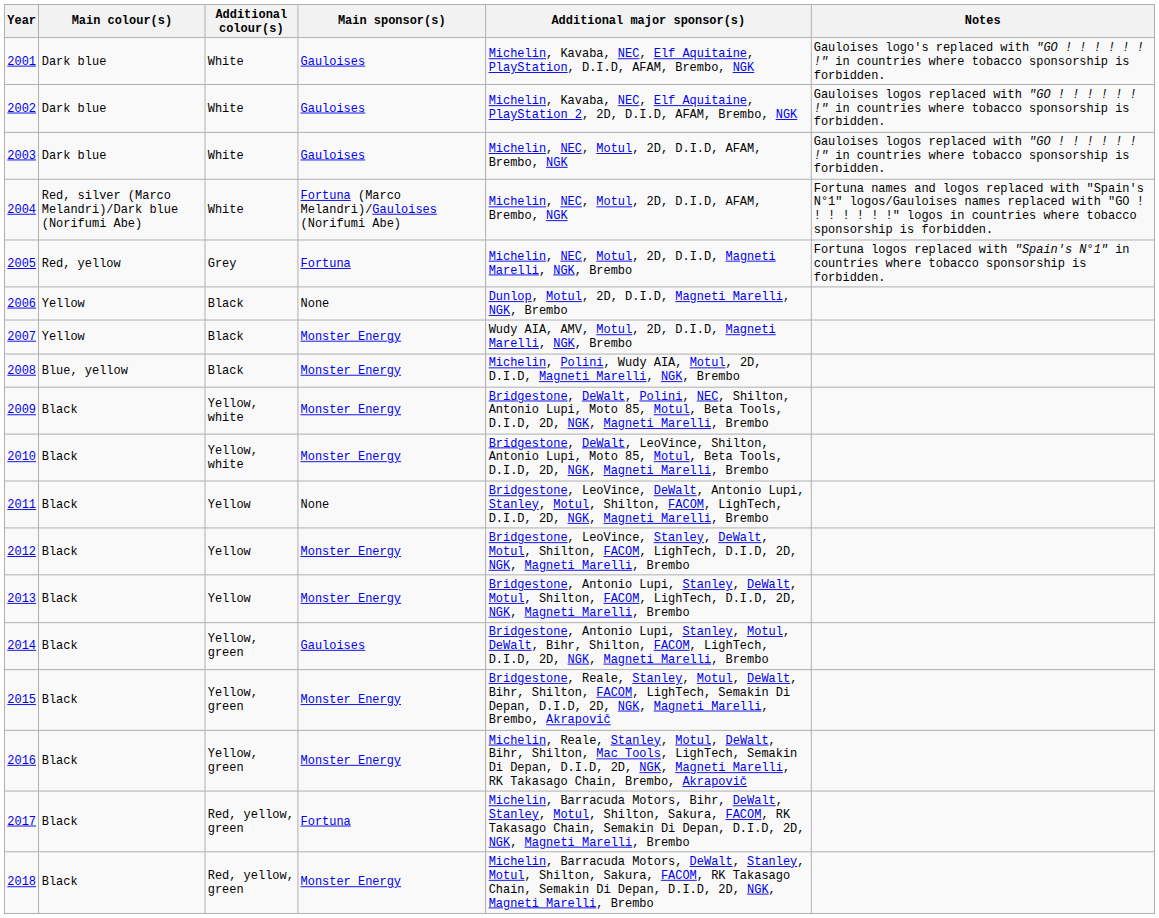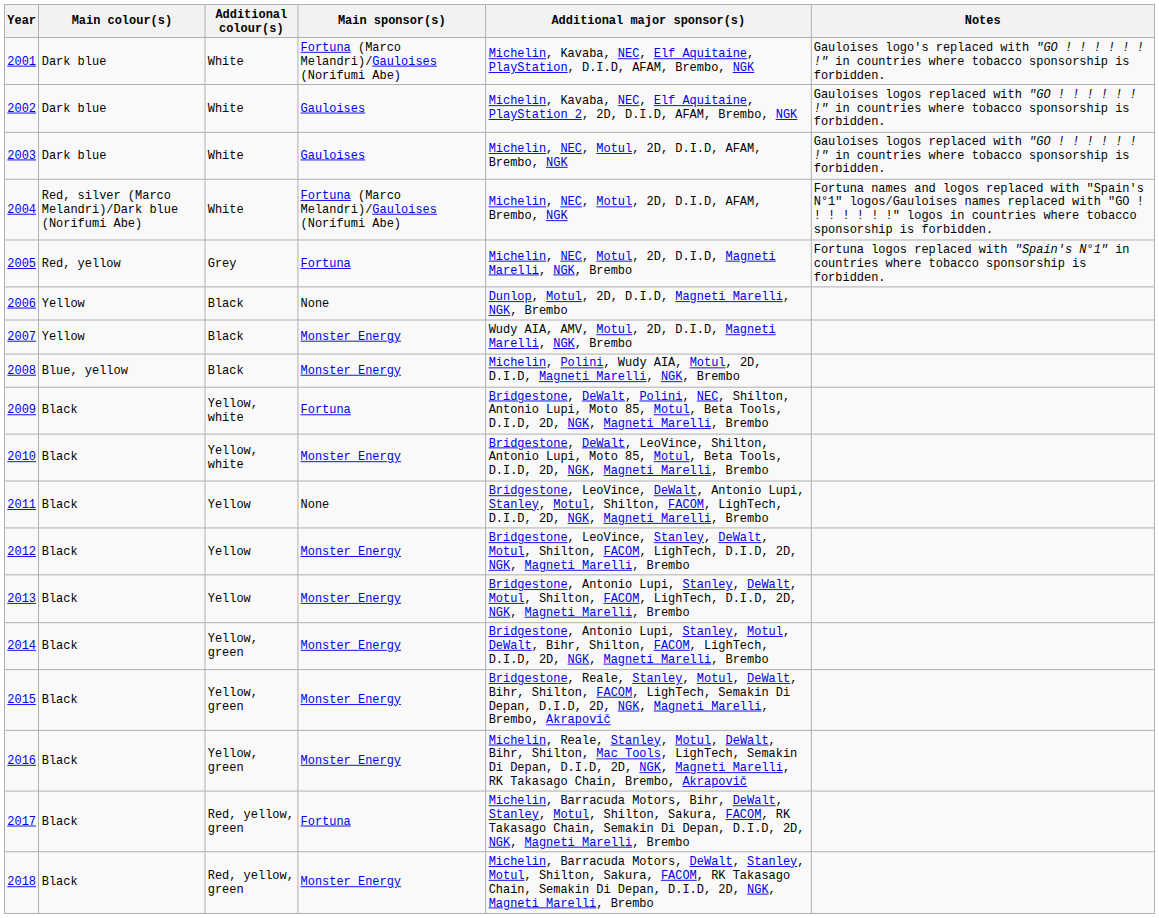2001 | Main sponsor(s): Gauloises -> Fortuna (Marco Melandri)/Gauloises (Norifumi Abe)
2009 | Main sponsor(s): Monster Energy -> Fortuna
2014 | Main sponsor(s): Gauloises -> Monster Energy
